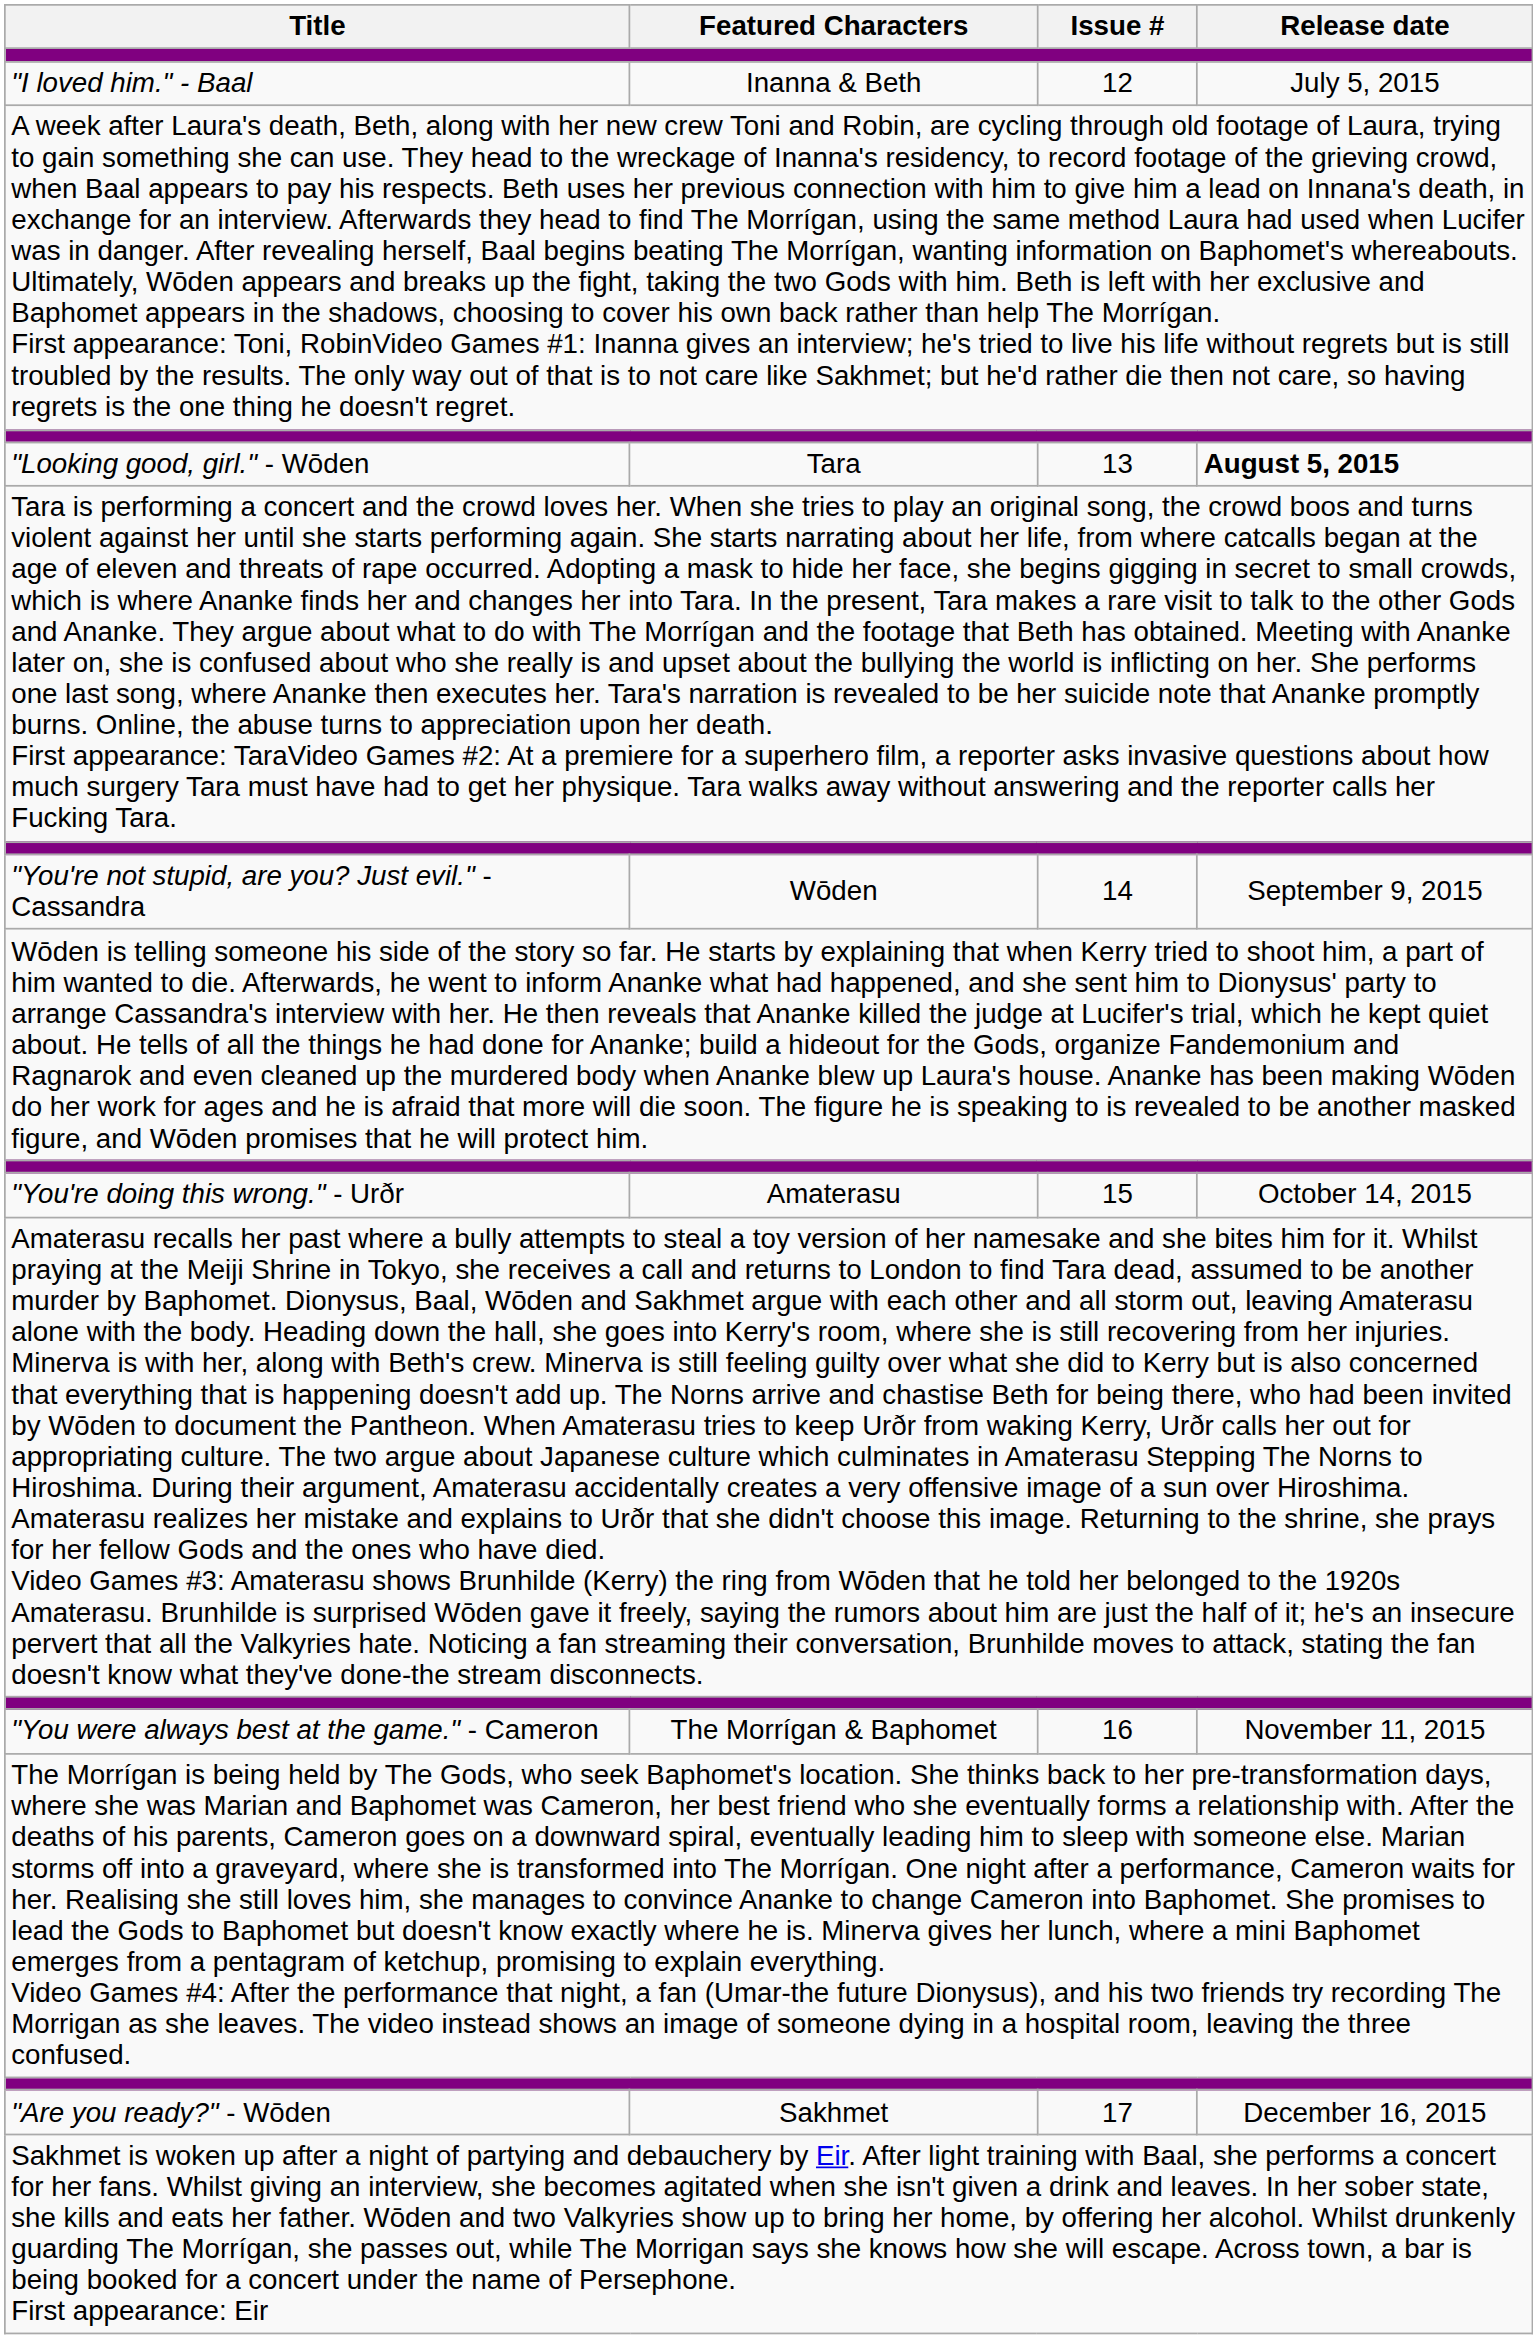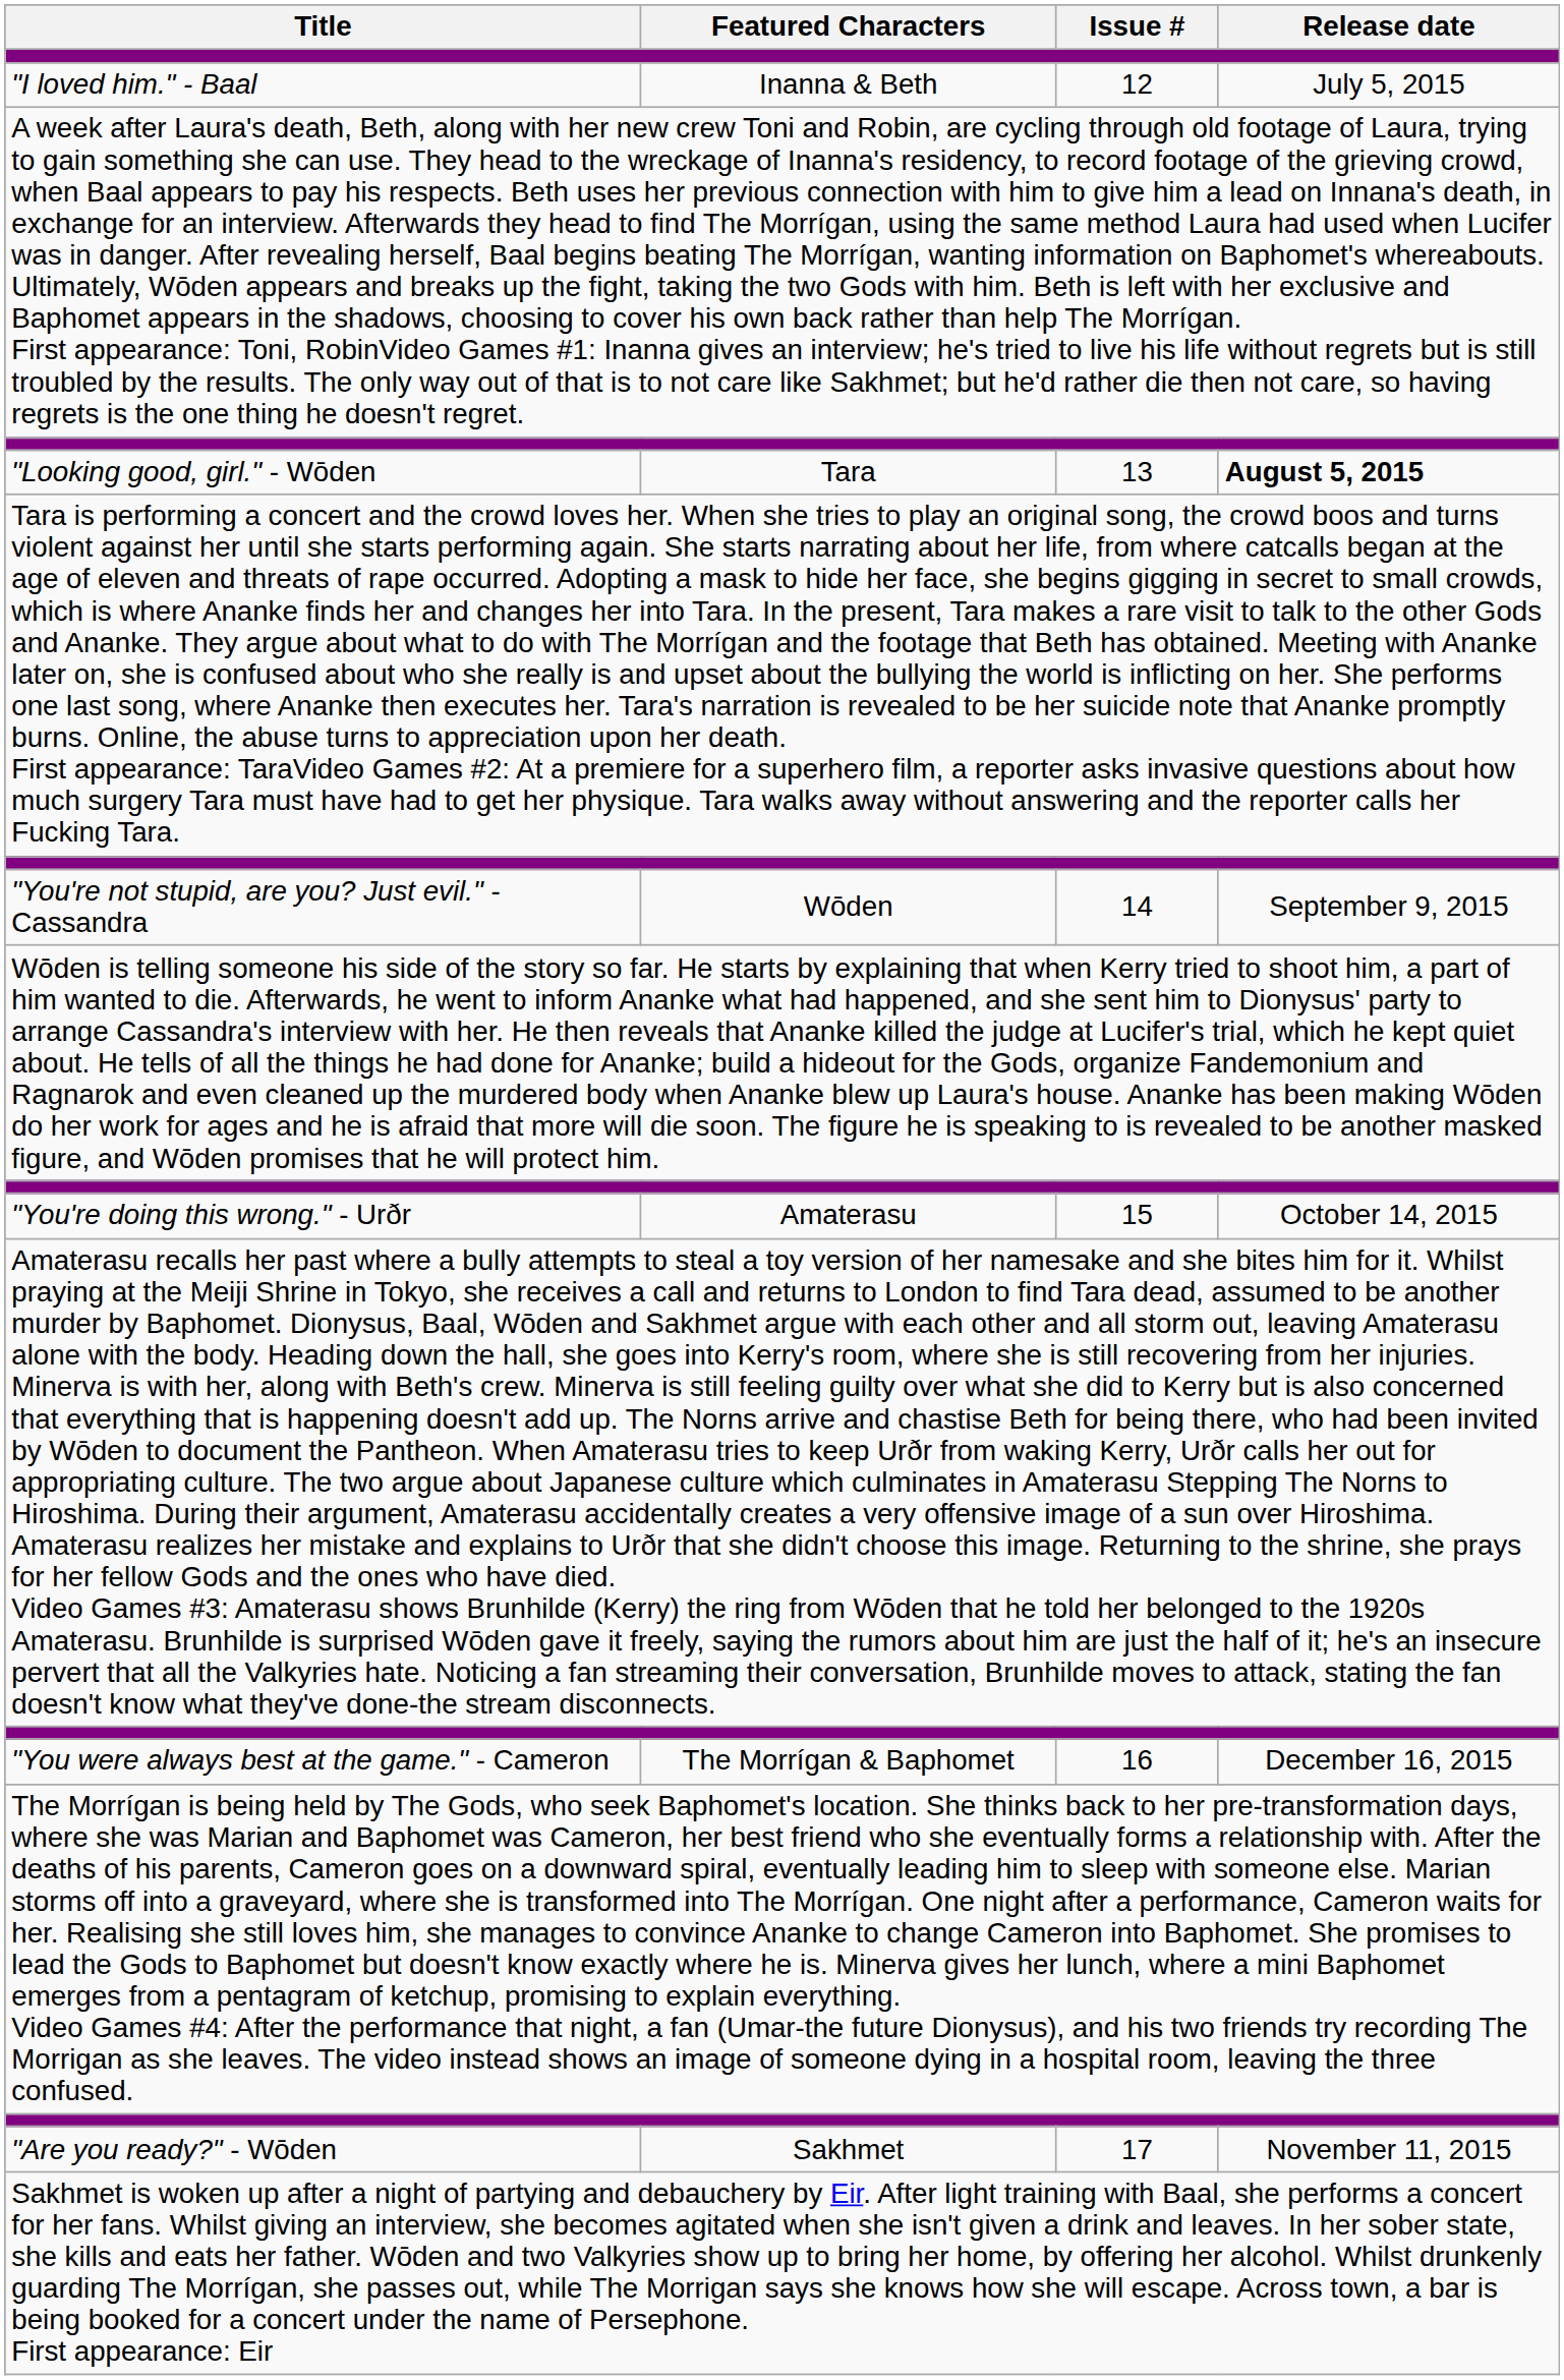"You were always best at the game." - Cameron | Release date: November 11, 2015 -> December 16, 2015
"Are you ready?" - Wōden | Release date: December 16, 2015 -> November 11, 2015
